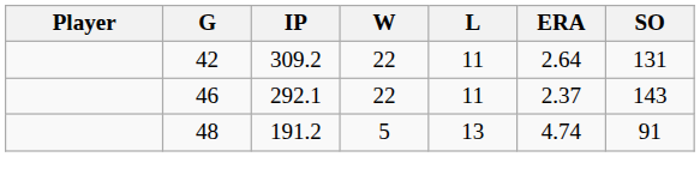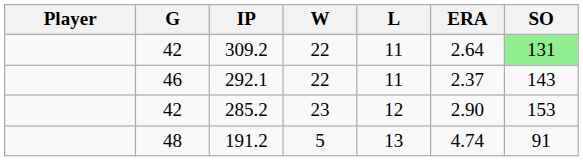309.2 | SO: no background -> lightgreen background
+ row: 42 | 285.2 | 23 | 12 | 2.90 | 153
